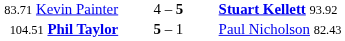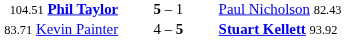rows swapped: 83.71 Kevin Painter <-> 104.51 Phil Taylor
